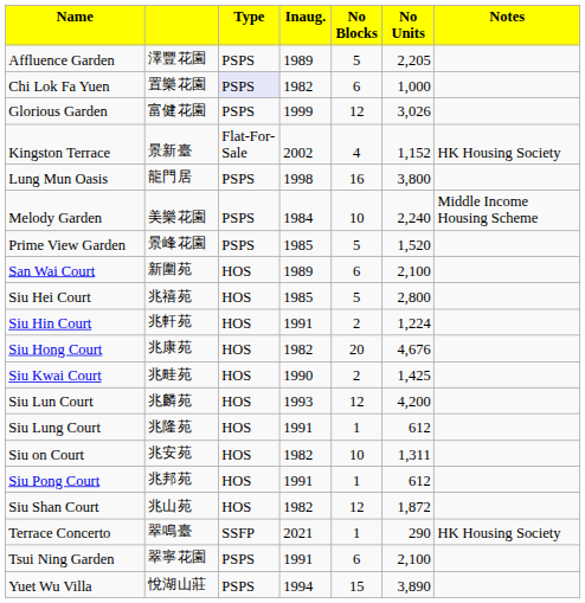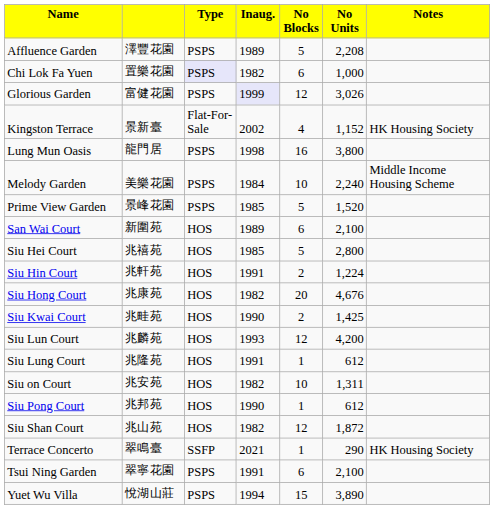Affluence Garden | column 6: 2,205 -> 2,208
Glorious Garden | column 4: no background -> lavender background
Siu Pong Court | column 4: 1991 -> 1990
